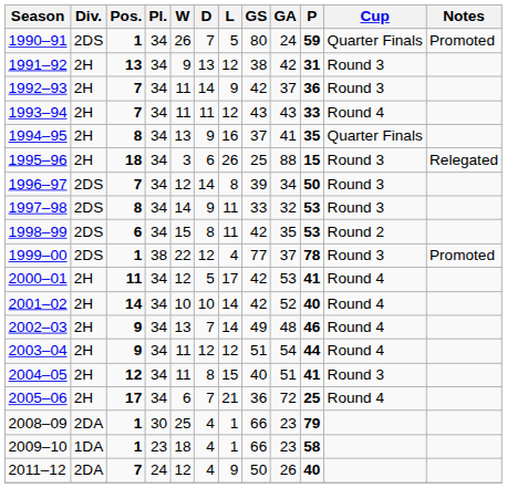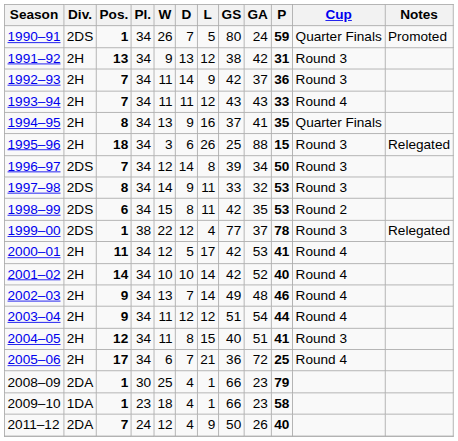1999–00 | Notes: Promoted -> Relegated
